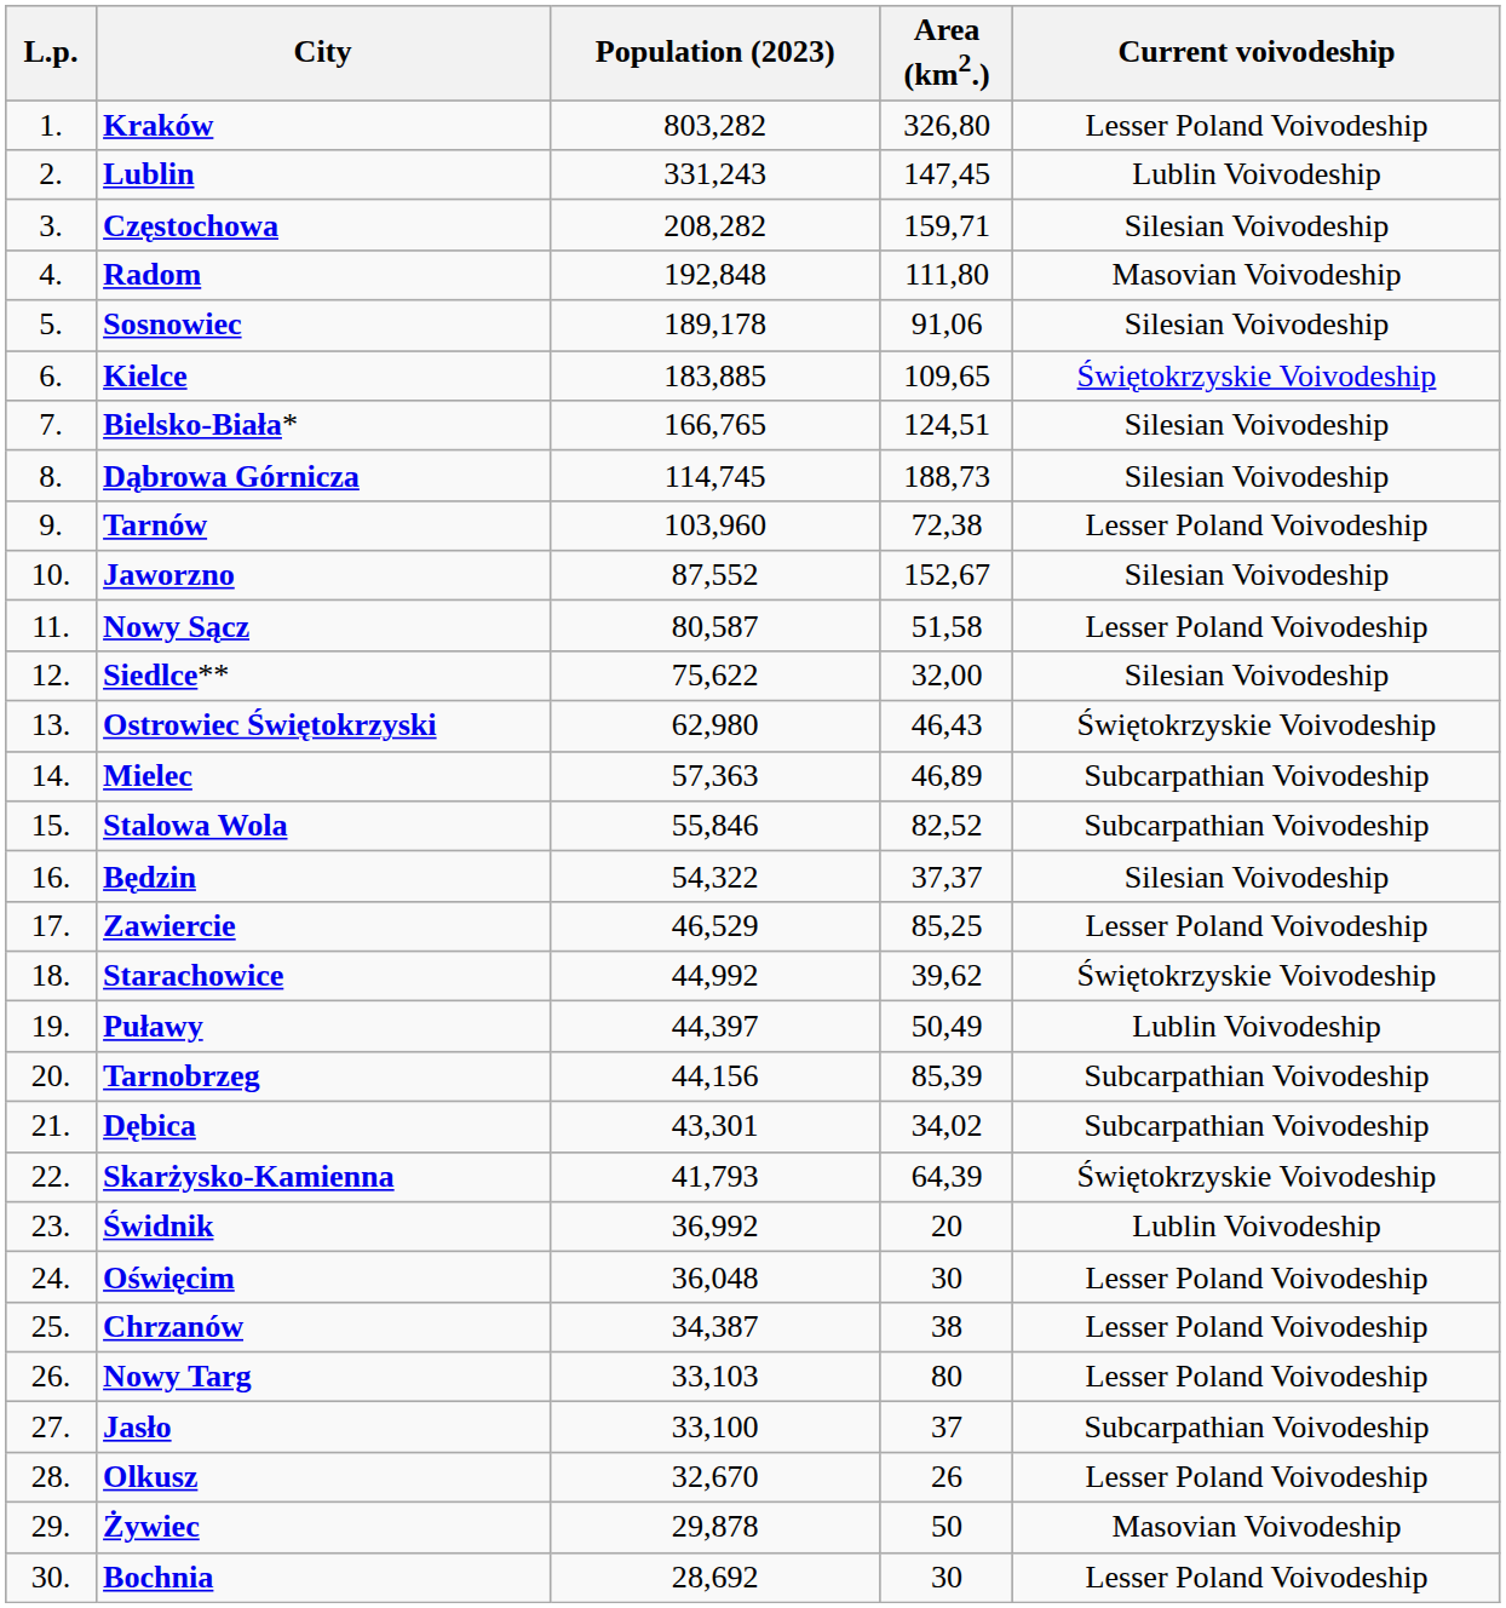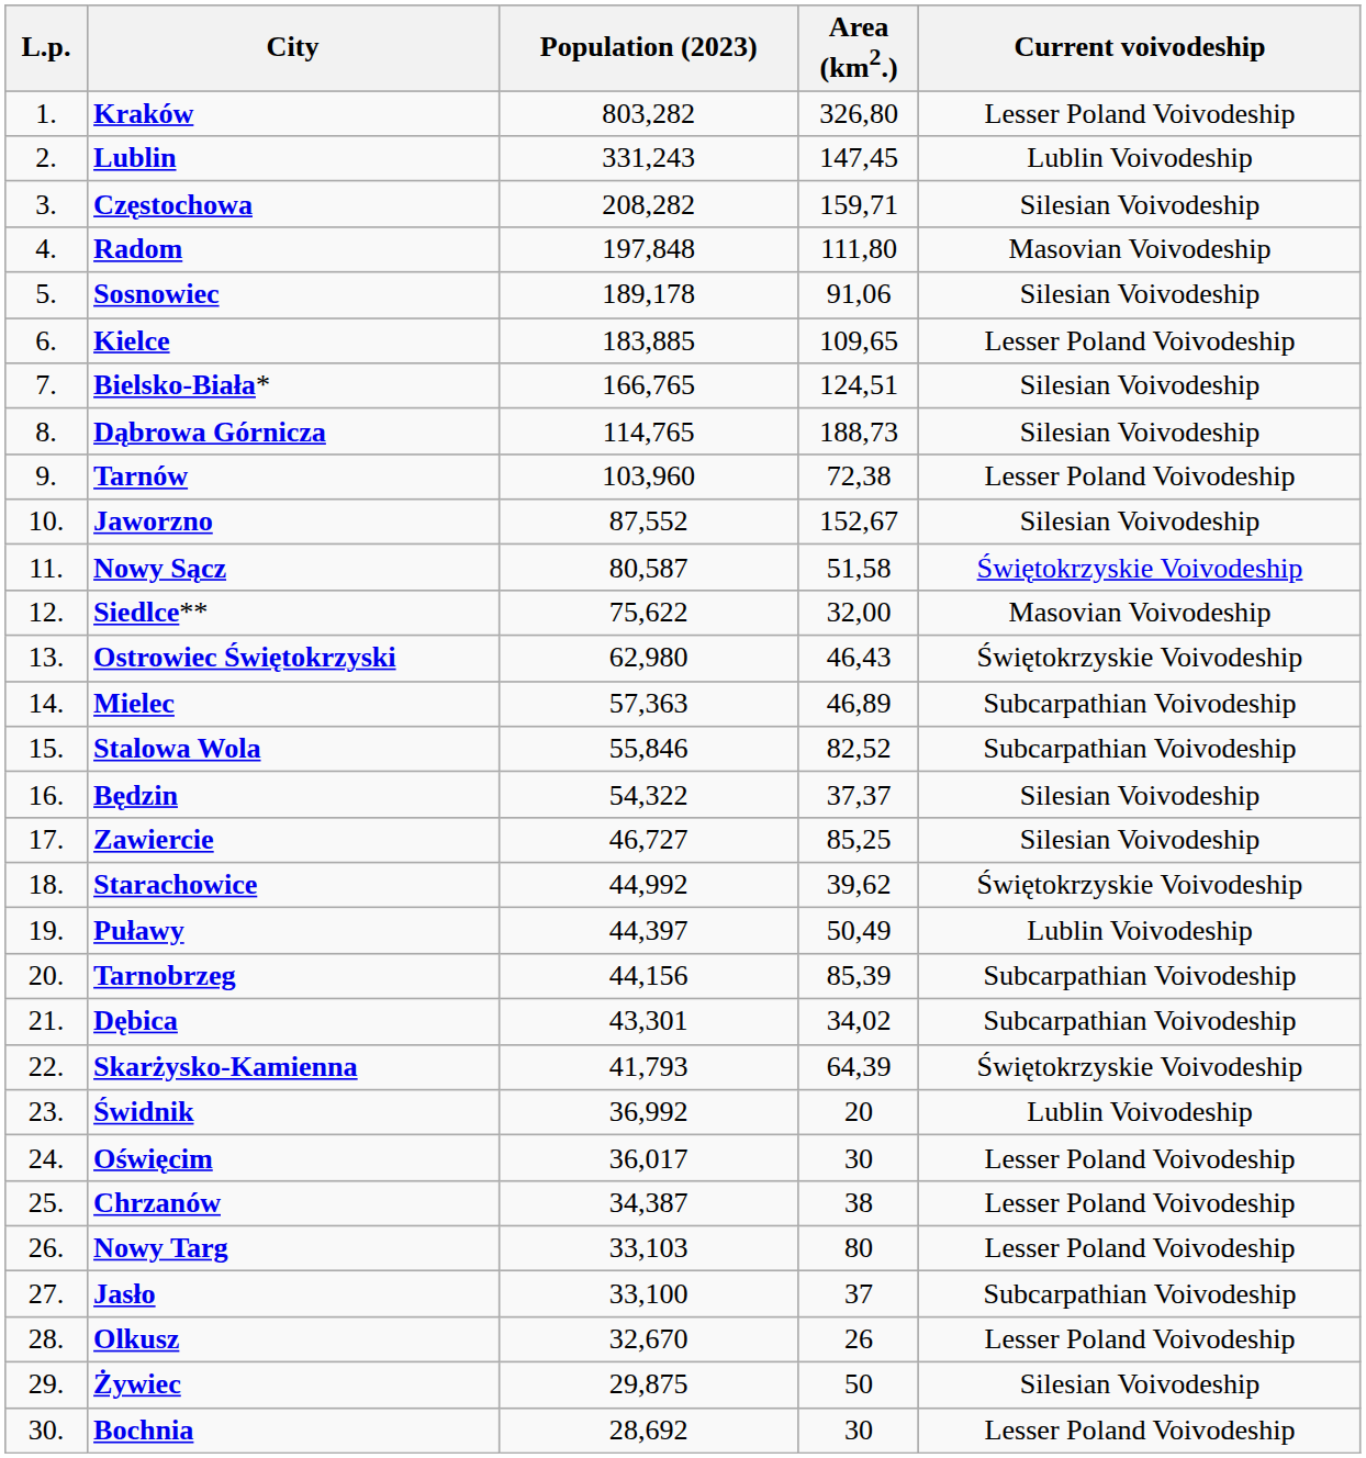Radom | Population (2023): 192,848 -> 197,848
Kielce | Current voivodeship: Świętokrzyskie Voivodeship -> Lesser Poland Voivodeship
Dąbrowa Górnicza | Population (2023): 114,745 -> 114,765
Nowy Sącz | Current voivodeship: Lesser Poland Voivodeship -> Świętokrzyskie Voivodeship
Siedlce** | Current voivodeship: Silesian Voivodeship -> Masovian Voivodeship
Zawiercie | Population (2023): 46,529 -> 46,727
Zawiercie | Current voivodeship: Lesser Poland Voivodeship -> Silesian Voivodeship
Oświęcim | Population (2023): 36,048 -> 36,017
Żywiec | Population (2023): 29,878 -> 29,875
Żywiec | Current voivodeship: Masovian Voivodeship -> Silesian Voivodeship
